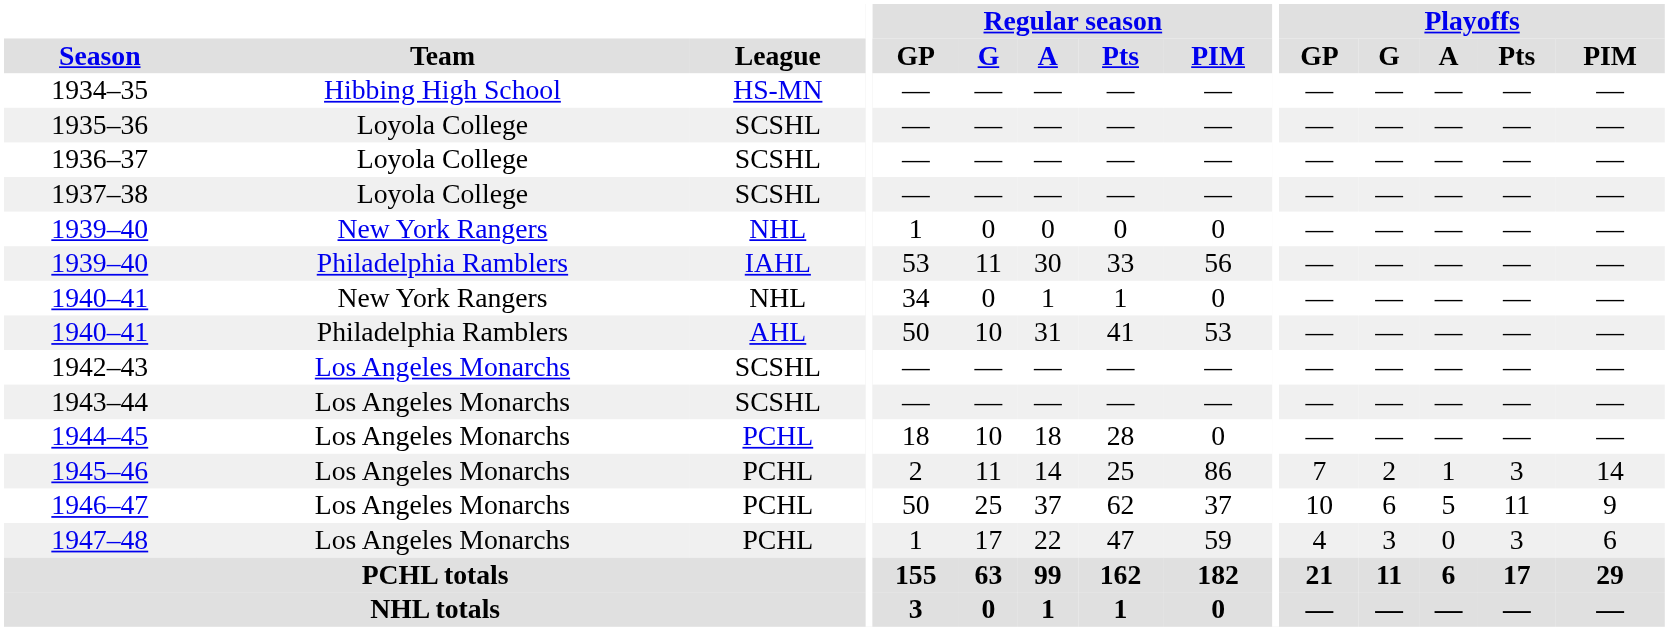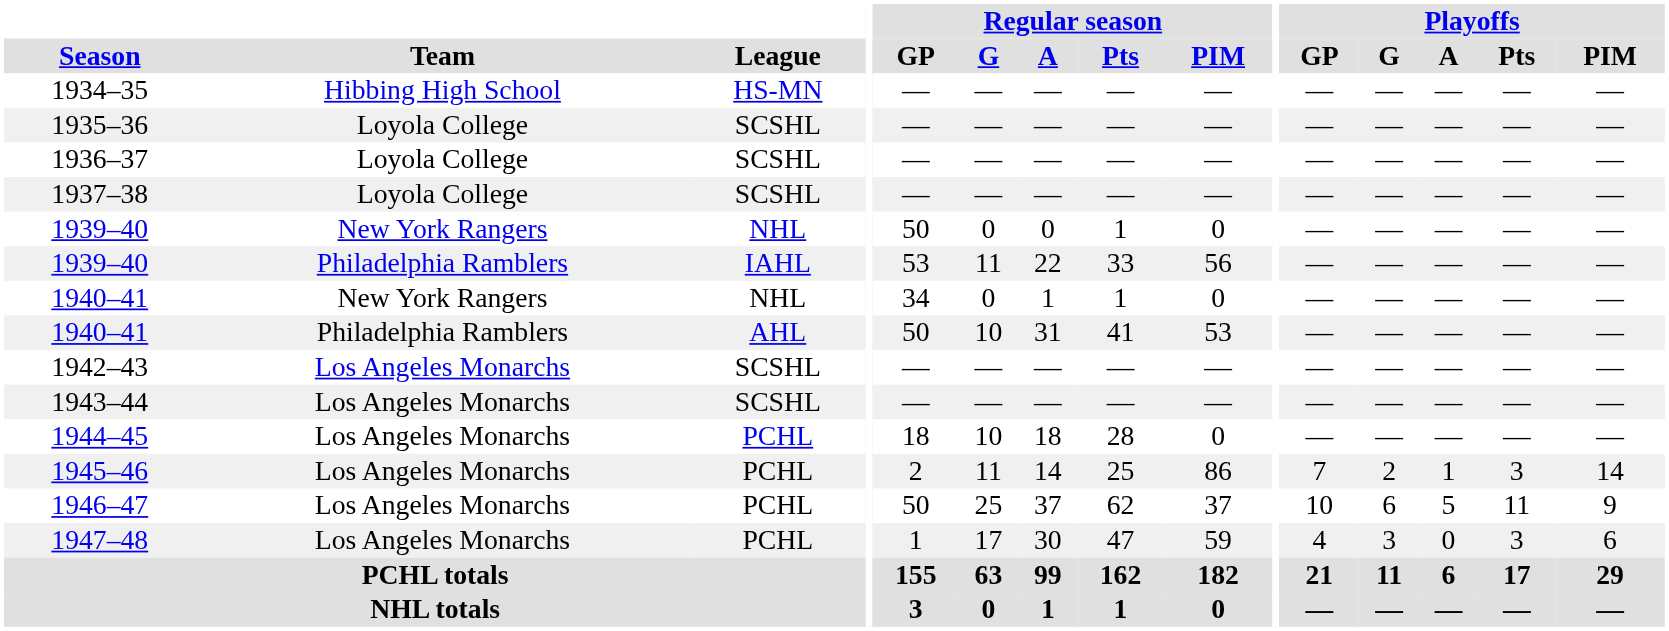1939–40 / NHL | Regular season / GP: 1 -> 50
1939–40 / NHL | Regular season / Pts: 0 -> 1
1939–40 / IAHL | Regular season / A: 30 -> 22
1947–48 | Regular season / A: 22 -> 30
